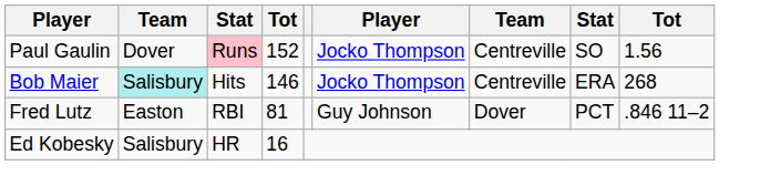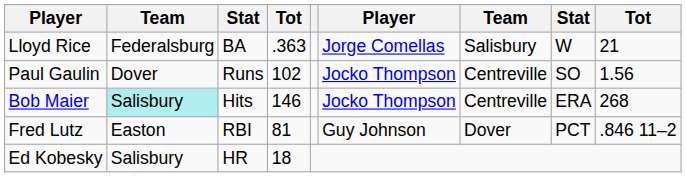+ row: Lloyd Rice | Federalsburg | BA | .363 | Jorge Comellas | Salisbury | W | 21
Paul Gaulin | column 3: pink background -> no background
Paul Gaulin | column 4: 152 -> 102
Ed Kobesky | column 4: 16 -> 18
